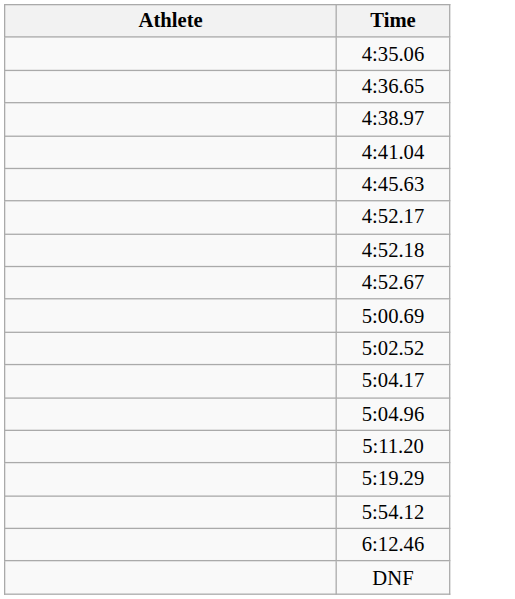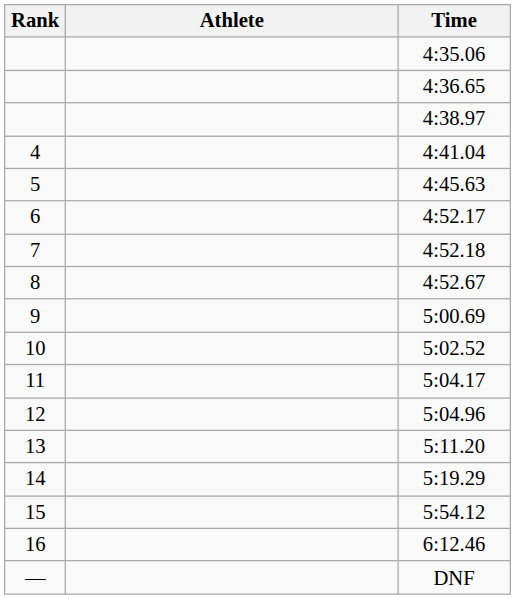+ column: Rank | 4 | 5 | 6 | 7 | 8 | 9 | 10 | 11 | 12 | 13 | 14 | 15 | 16 | —
